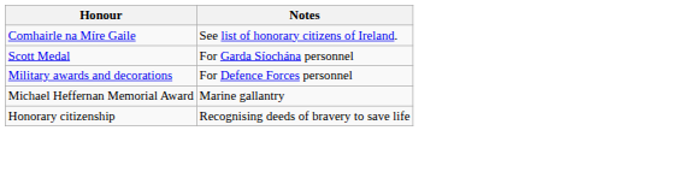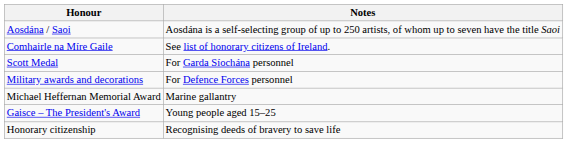+ row: Aosdána / Saoi | Aosdána is a self-selecting group of up to 250 artists, of whom up to seven have the title Saoi
+ row: Gaisce – The President's Award | Young people aged 15–25
